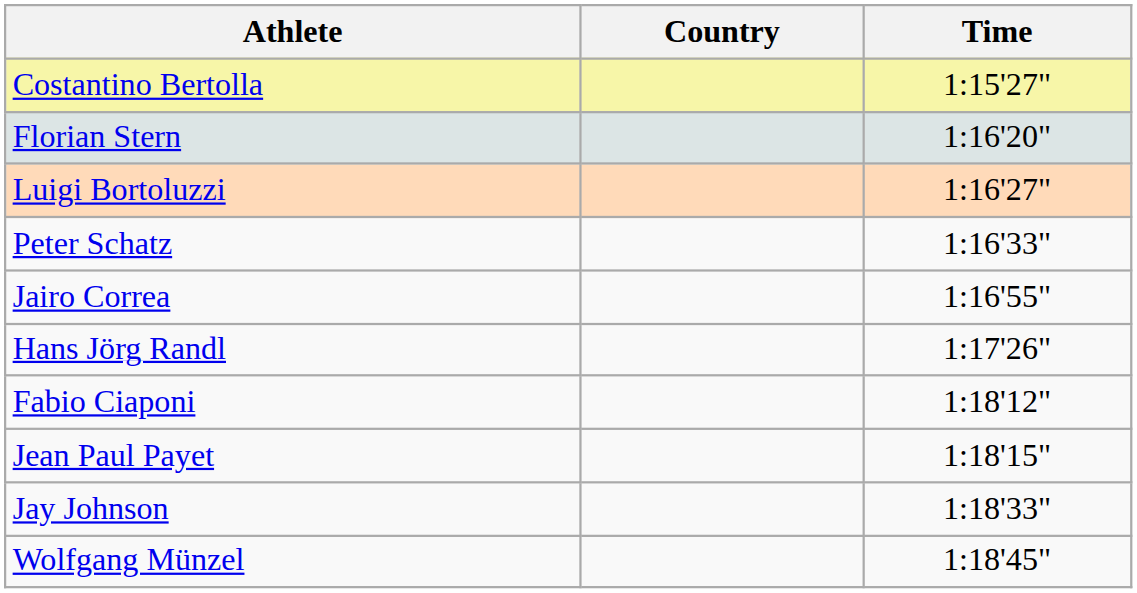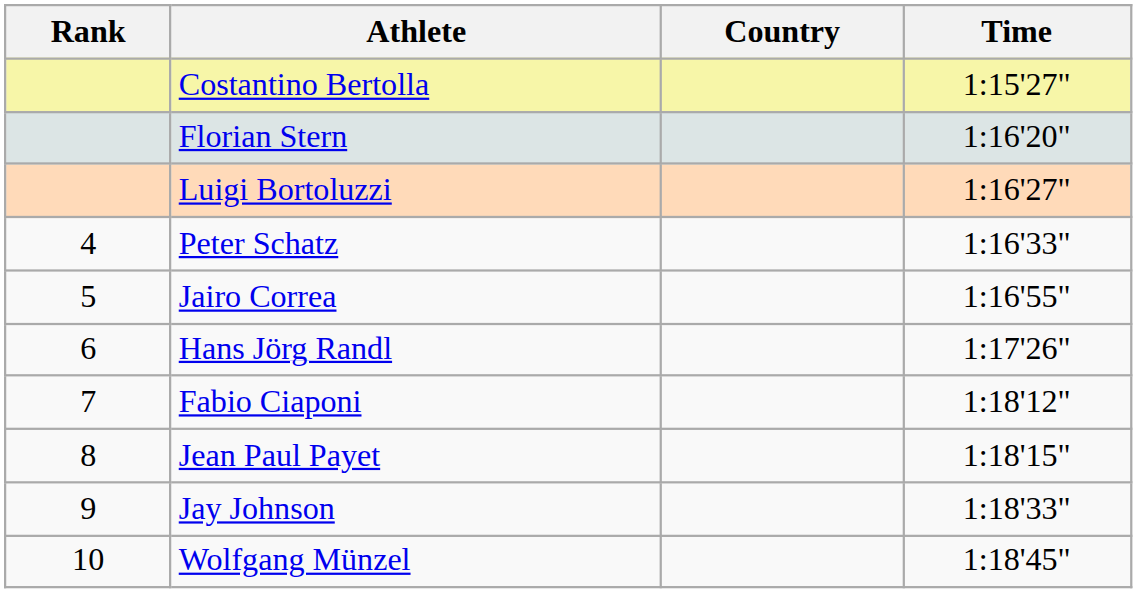+ column: Rank | 4 | 5 | 6 | 7 | 8 | 9 | 10
